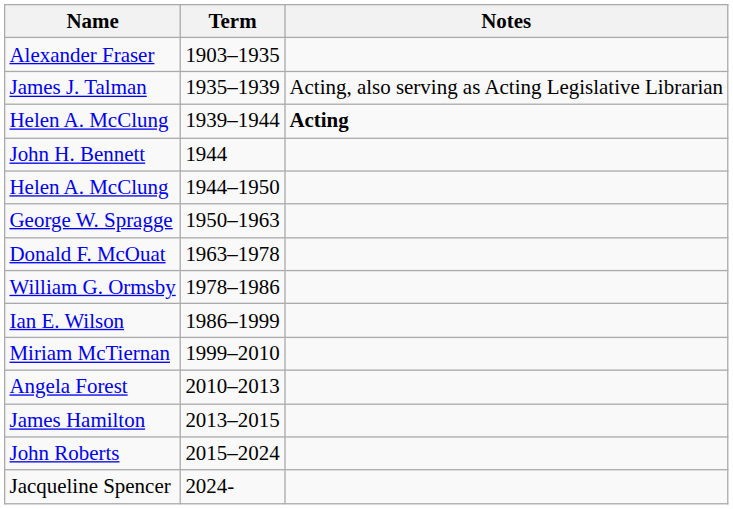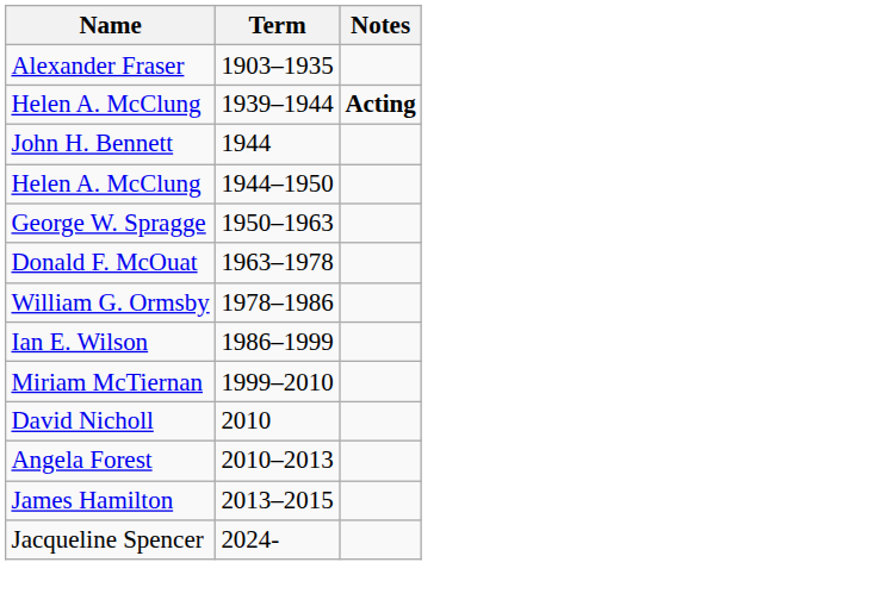- row: James J. Talman | 1935–1939 | Acting, also serving as Acting Legislative Librarian
+ row: David Nicholl | 2010
- row: John Roberts | 2015–2024
